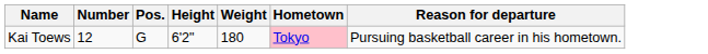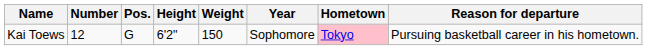+ column: Year | Sophomore
Kai Toews | Weight: 180 -> 150
